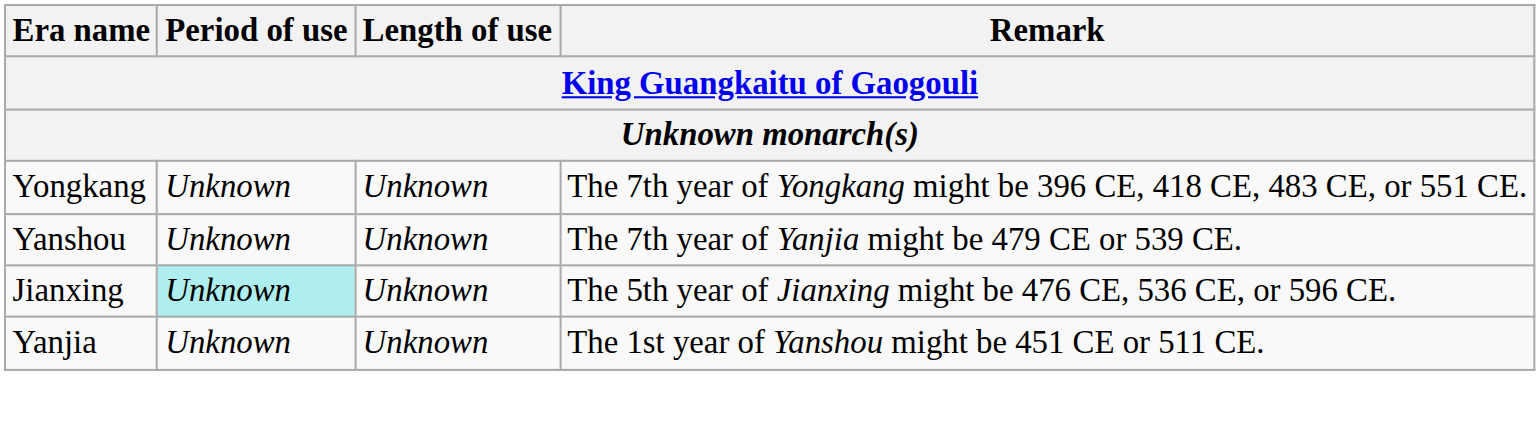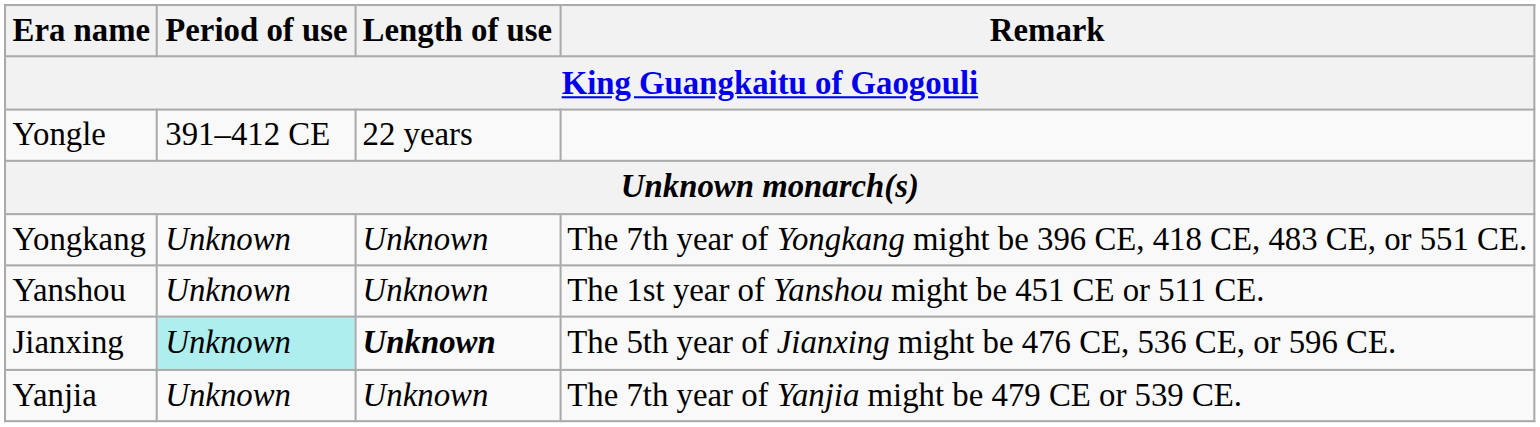+ row: Yongle | 391–412 CE | 22 years
Yanshou | Remark: The 7th year of Yanjia might be 479 CE or 539 CE. -> The 1st year of Yanshou might be 451 CE or 511 CE.
Jianxing | Length of use: normal -> bold
Yanjia | Remark: The 1st year of Yanshou might be 451 CE or 511 CE. -> The 7th year of Yanjia might be 479 CE or 539 CE.
